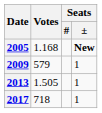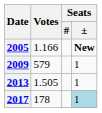2005 | Votes: 1.168 -> 1.166
2017 | Votes: 718 -> 178
2017 | Seats / ±: no background -> lightblue background
